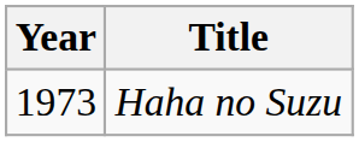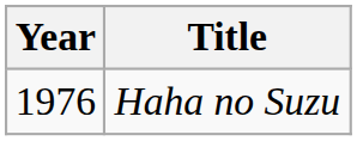Haha no Suzu | Year: 1973 -> 1976
